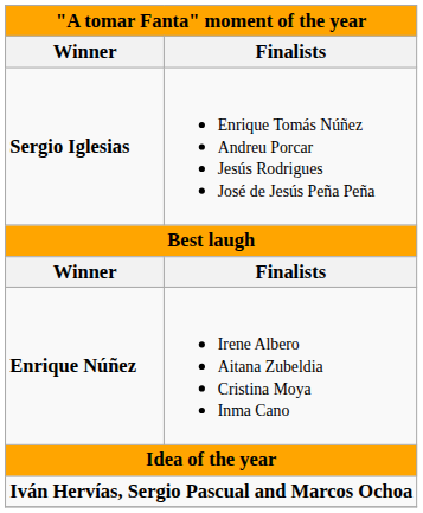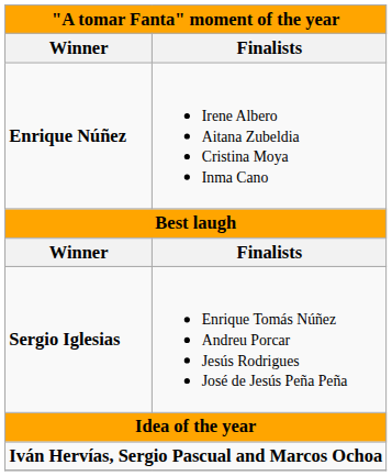rows swapped: Enrique Núñez <-> Sergio Iglesias
